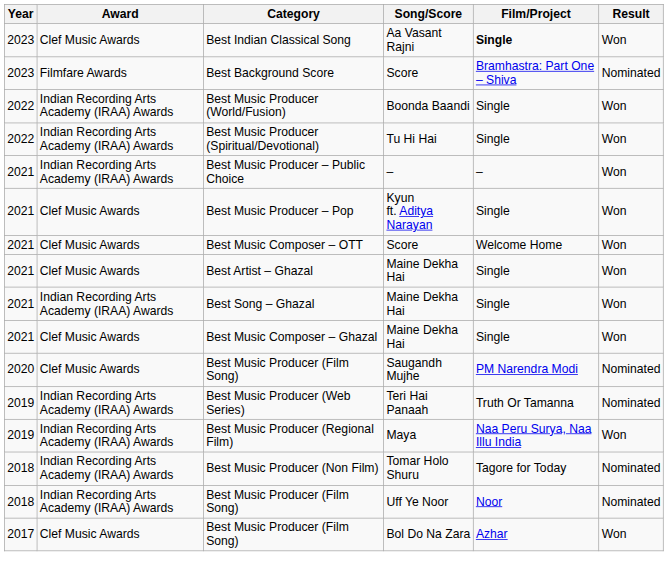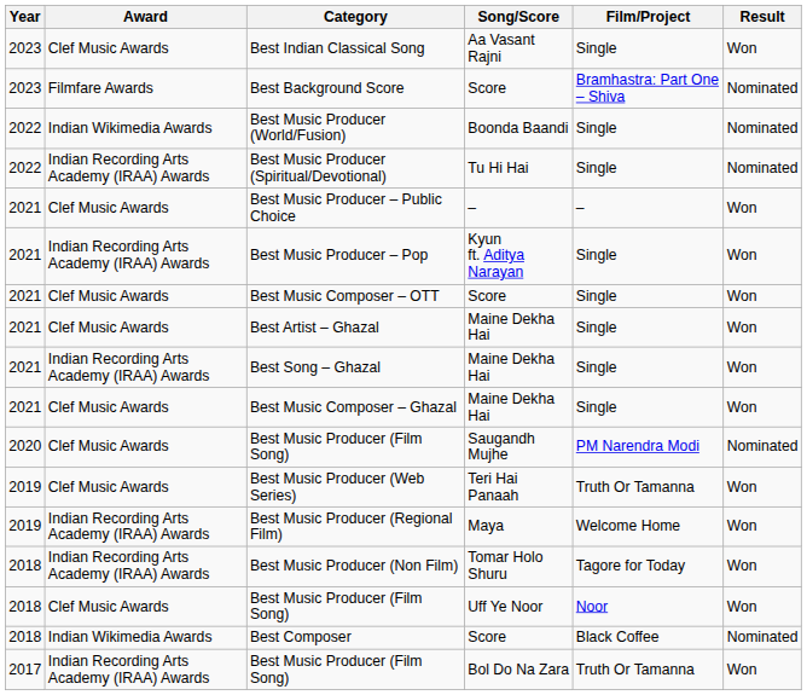Best Indian Classical Song | Film/Project: bold -> normal
Best Music Producer (World/Fusion) | Award: Indian Recording Arts Academy (IRAA) Awards -> Indian Wikimedia Awards
Best Music Producer (World/Fusion) | Result: Won -> Nominated
Best Music Producer (Spiritual/Devotional) | Result: Won -> Nominated
Best Music Producer – Public Choice | Award: Indian Recording Arts Academy (IRAA) Awards -> Clef Music Awards
Best Music Producer – Pop | Award: Clef Music Awards -> Indian Recording Arts Academy (IRAA) Awards
Best Music Composer – OTT | Film/Project: Welcome Home -> Single
Best Music Producer (Web Series) | Award: Indian Recording Arts Academy (IRAA) Awards -> Clef Music Awards
Best Music Producer (Web Series) | Result: Nominated -> Won
Best Music Producer (Regional Film) | Film/Project: Naa Peru Surya, Naa Illu India -> Welcome Home
Best Music Producer (Non Film) | Result: Nominated -> Won
Best Music Producer (Film Song) / Uff Ye Noor | Award: Indian Recording Arts Academy (IRAA) Awards -> Clef Music Awards
Best Music Producer (Film Song) / Uff Ye Noor | Result: Nominated -> Won
+ row: 2018 | Indian Wikimedia Awards | Best Composer | Score | Black Coffee | Nominated
Best Music Producer (Film Song) / Bol Do Na Zara | Award: Clef Music Awards -> Indian Recording Arts Academy (IRAA) Awards
Best Music Producer (Film Song) / Bol Do Na Zara | Film/Project: Azhar -> Truth Or Tamanna
